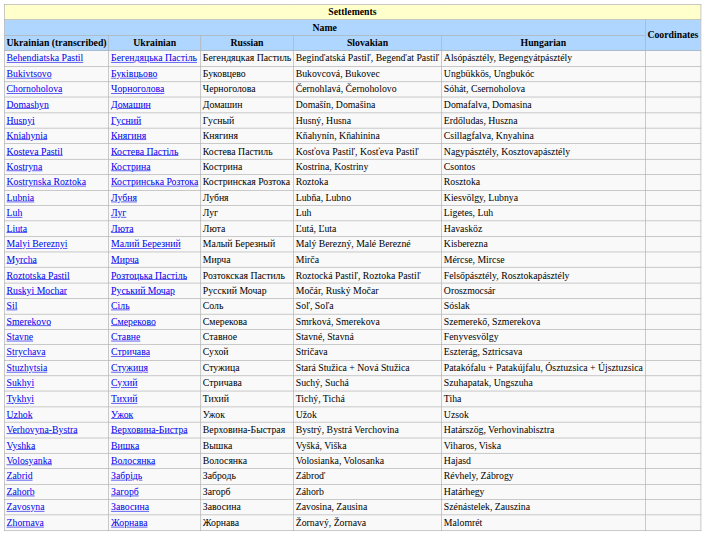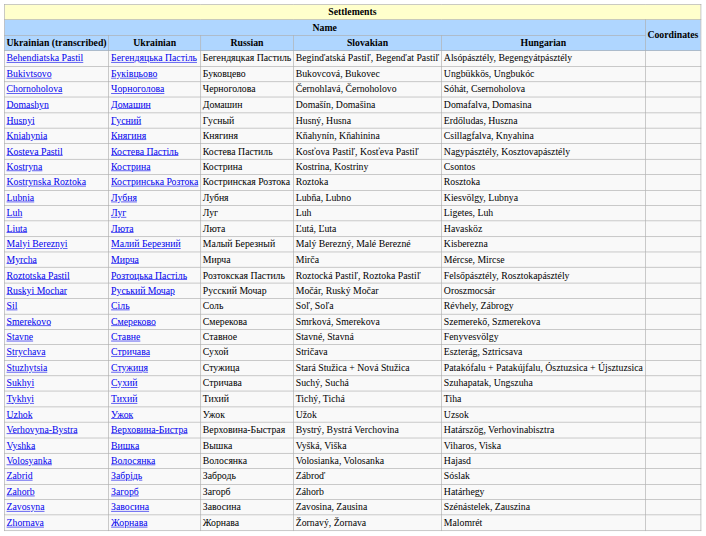Sil | Name / Hungarian: Sóslak -> Révhely, Zábrogy
Zabrid | Name / Hungarian: Révhely, Zábrogy -> Sóslak
